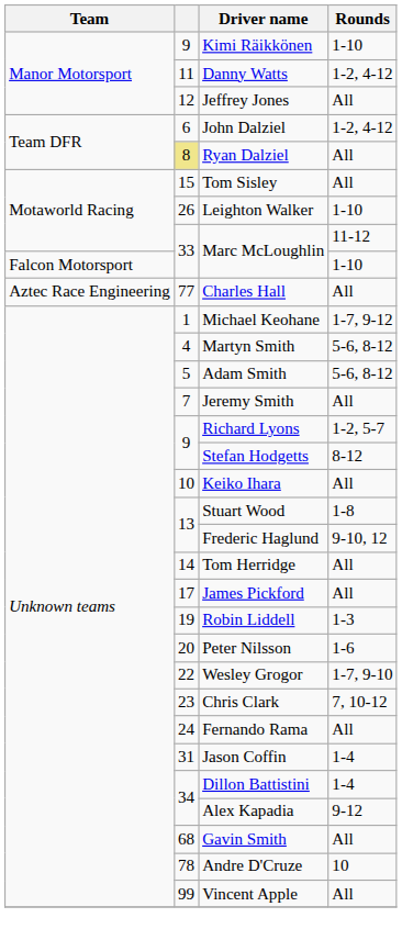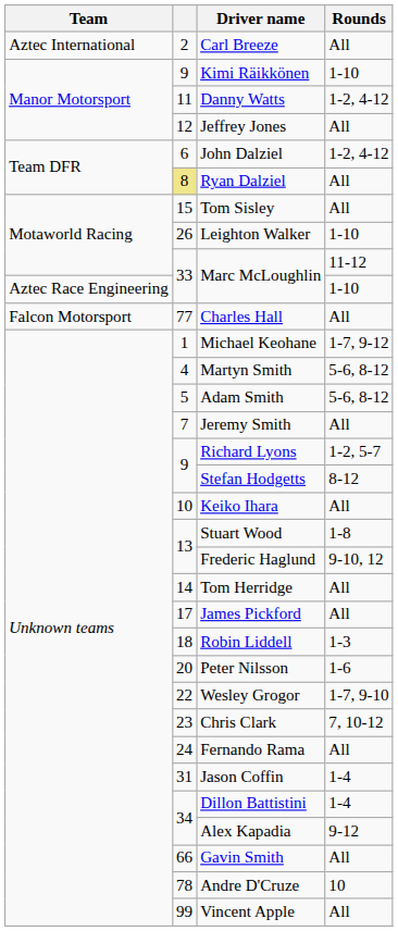+ row: Aztec International | 2 | Carl Breeze | All
Marc McLoughlin / 1-10 | Team: Falcon Motorsport -> Aztec Race Engineering
Charles Hall | Team: Aztec Race Engineering -> Falcon Motorsport
Robin Liddell | column 2: 19 -> 18
Gavin Smith | column 2: 68 -> 66
